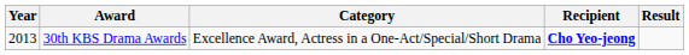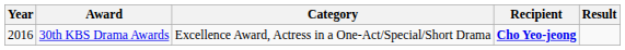30th KBS Drama Awards | Year: 2013 -> 2016
